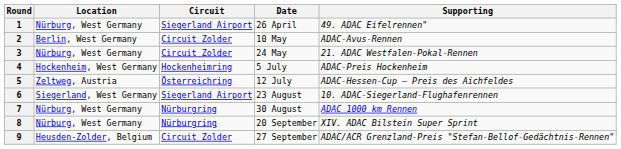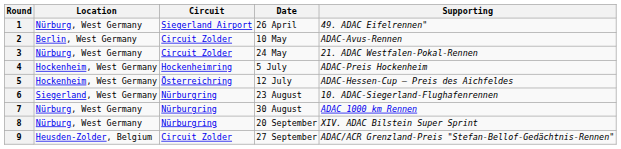5 | Location: Zeltweg, Austria -> Hockenheim, West Germany
6 | Circuit: Siegerland Airport -> Nürburgring
